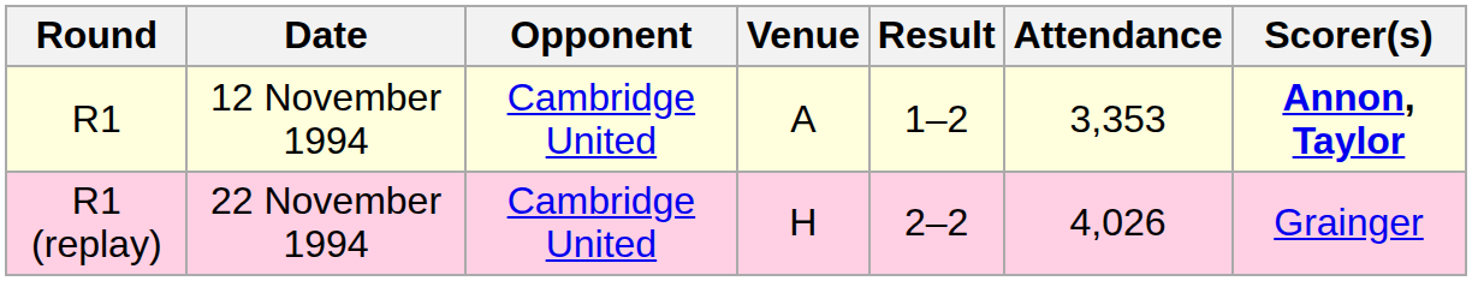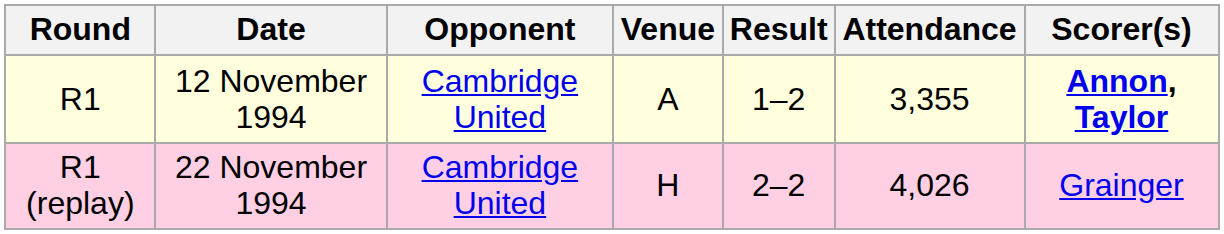R1 | Attendance: 3,353 -> 3,355
